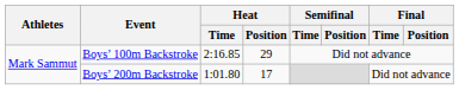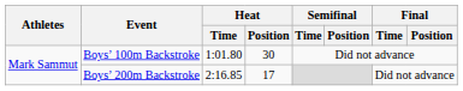Boys’ 100m Backstroke | Heat / Time: 2:16.85 -> 1:01.80
Boys’ 100m Backstroke | Heat / Position: 29 -> 30
Boys’ 200m Backstroke | Heat / Time: 1:01.80 -> 2:16.85
